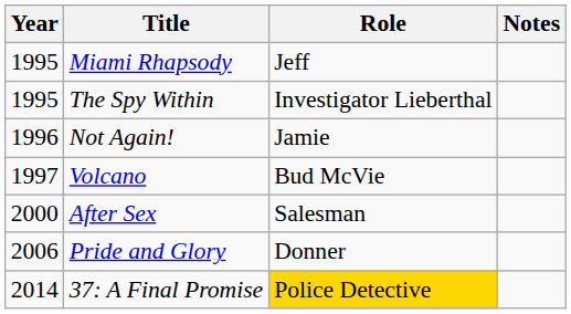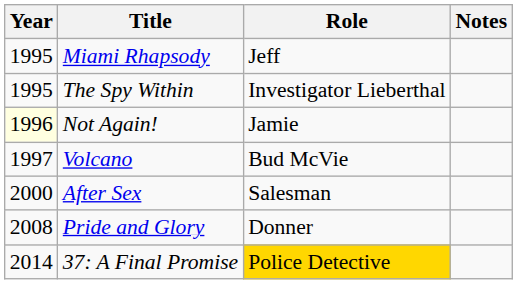Not Again! | Year: no background -> lightyellow background
Pride and Glory | Year: 2006 -> 2008
